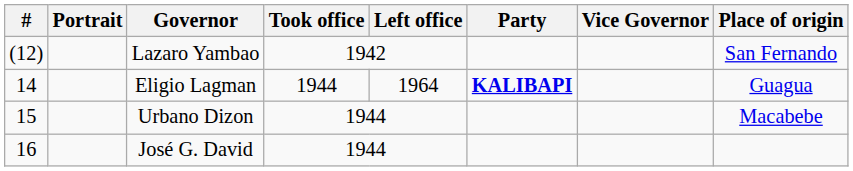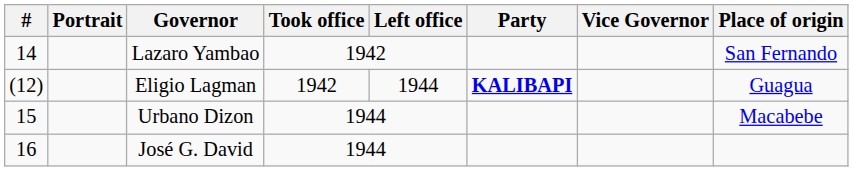Lazaro Yambao | #: (12) -> 14
Eligio Lagman | #: 14 -> (12)
Eligio Lagman | Took office: 1944 -> 1942
Eligio Lagman | Left office: 1964 -> 1944
